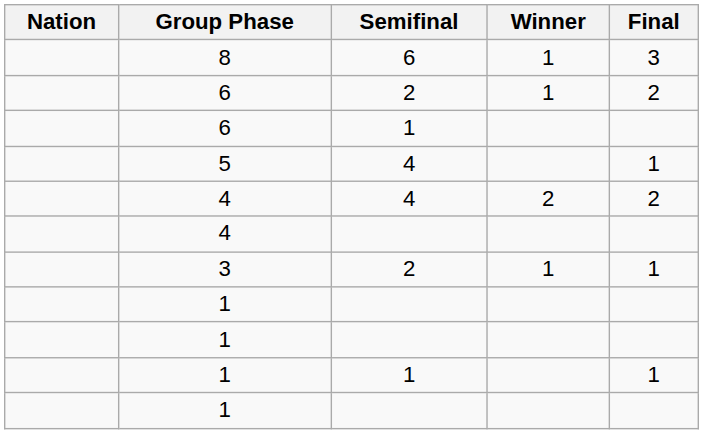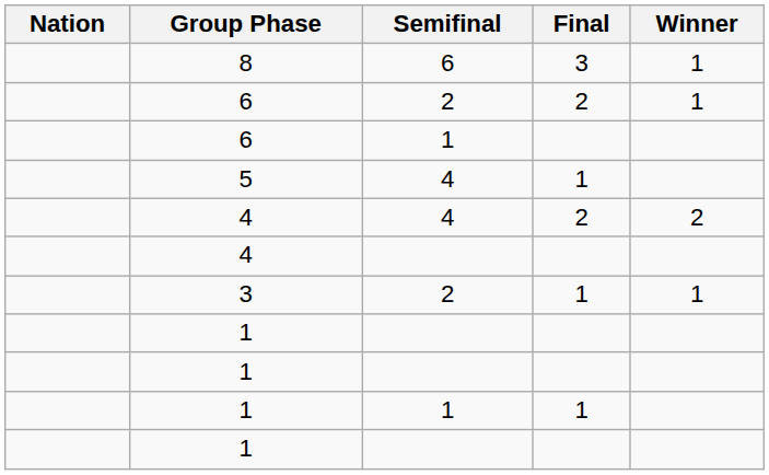columns swapped: Final <-> Winner
